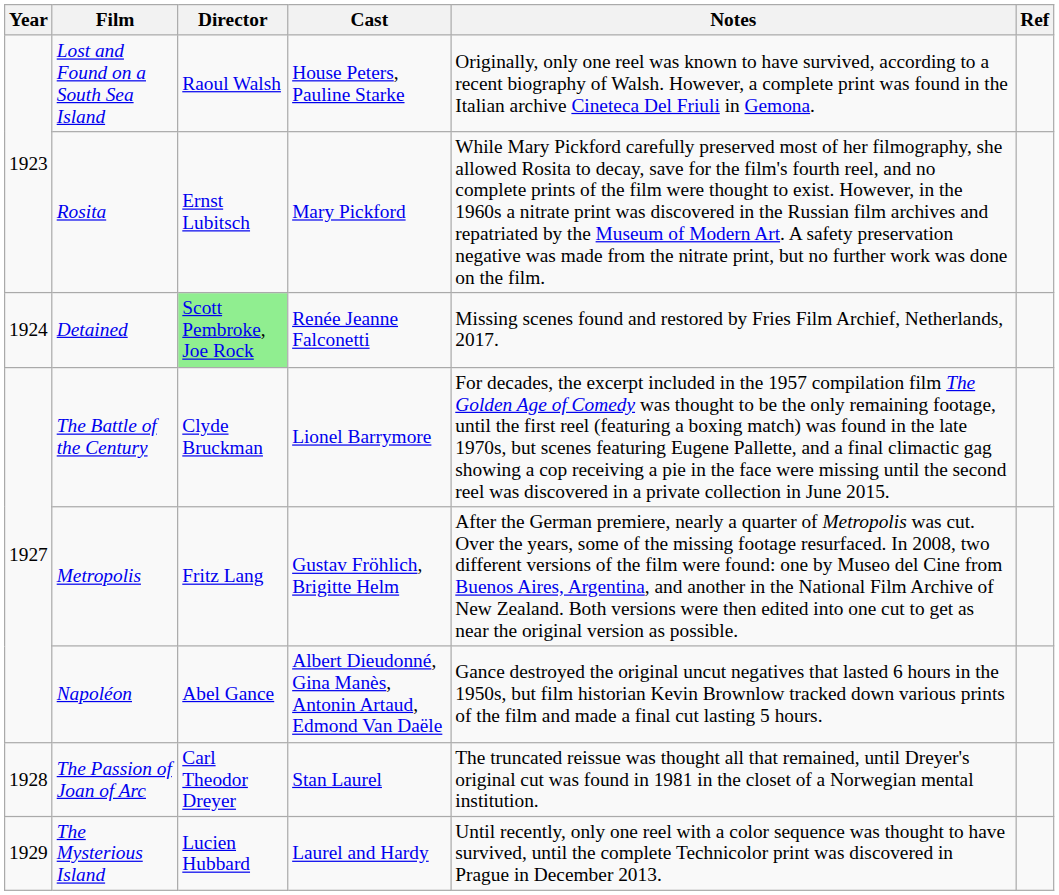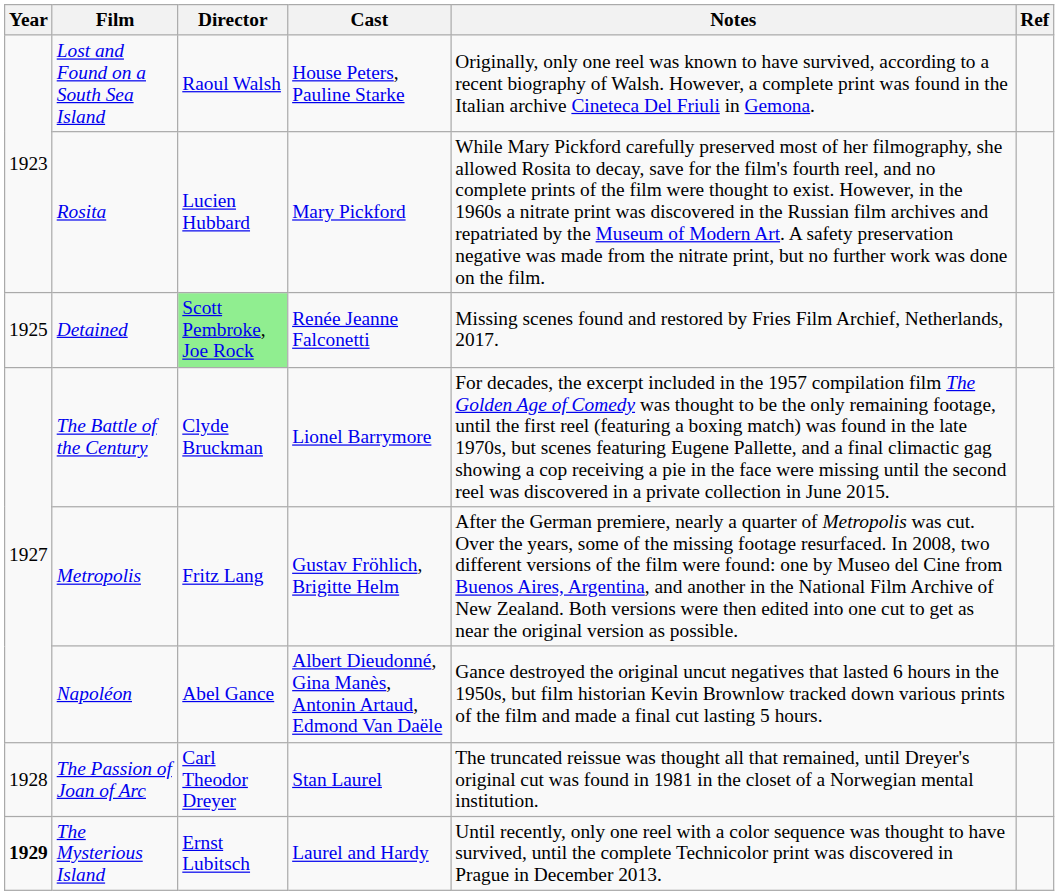Rosita | Director: Ernst Lubitsch -> Lucien Hubbard
Detained | Year: 1924 -> 1925
The Mysterious Island | Year: normal -> bold
The Mysterious Island | Director: Lucien Hubbard -> Ernst Lubitsch
